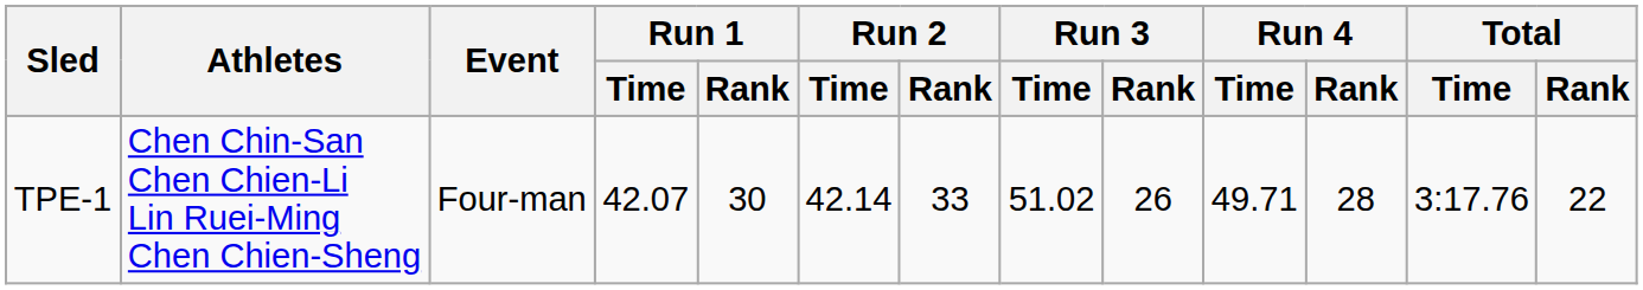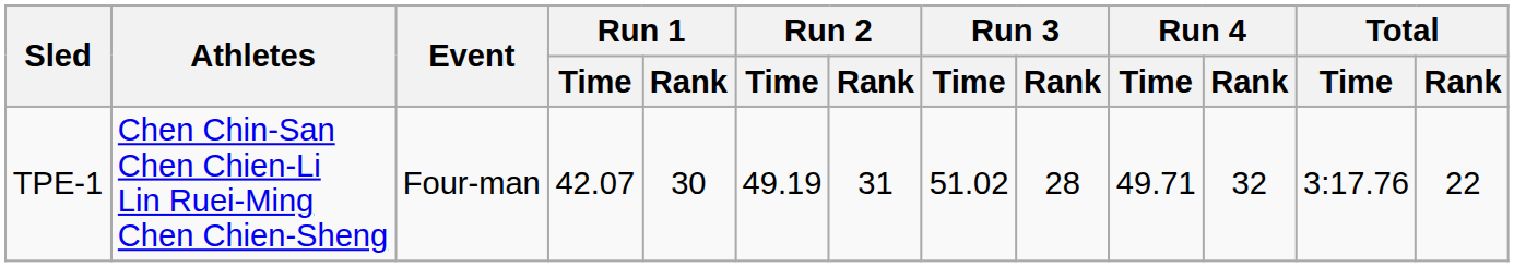TPE-1 | Run 2 / Time: 42.14 -> 49.19
TPE-1 | Run 2 / Rank: 33 -> 31
TPE-1 | Run 3 / Rank: 26 -> 28
TPE-1 | Run 4 / Rank: 28 -> 32
